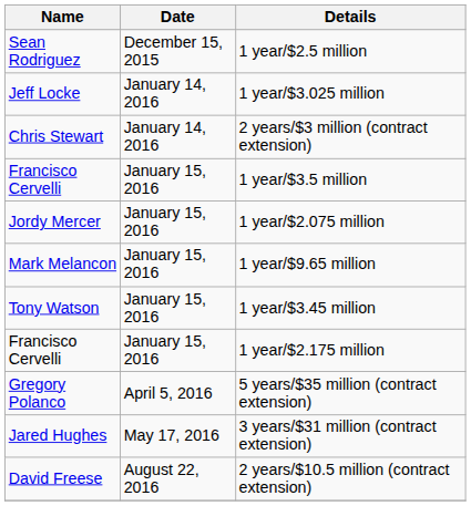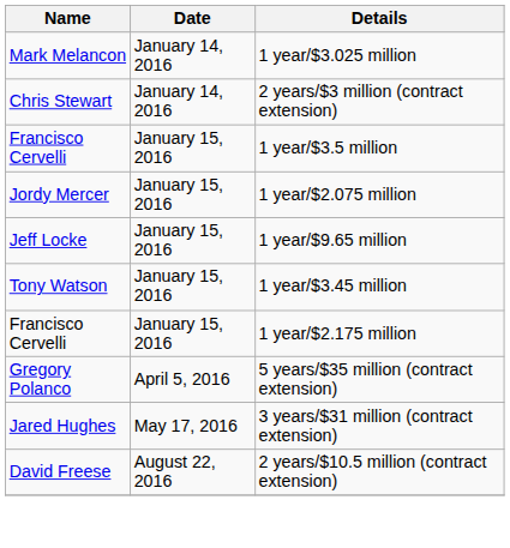- row: Sean Rodriguez | December 15, 2015 | 1 year/$2.5 million
1 year/$3.025 million | Name: Jeff Locke -> Mark Melancon
1 year/$9.65 million | Name: Mark Melancon -> Jeff Locke
